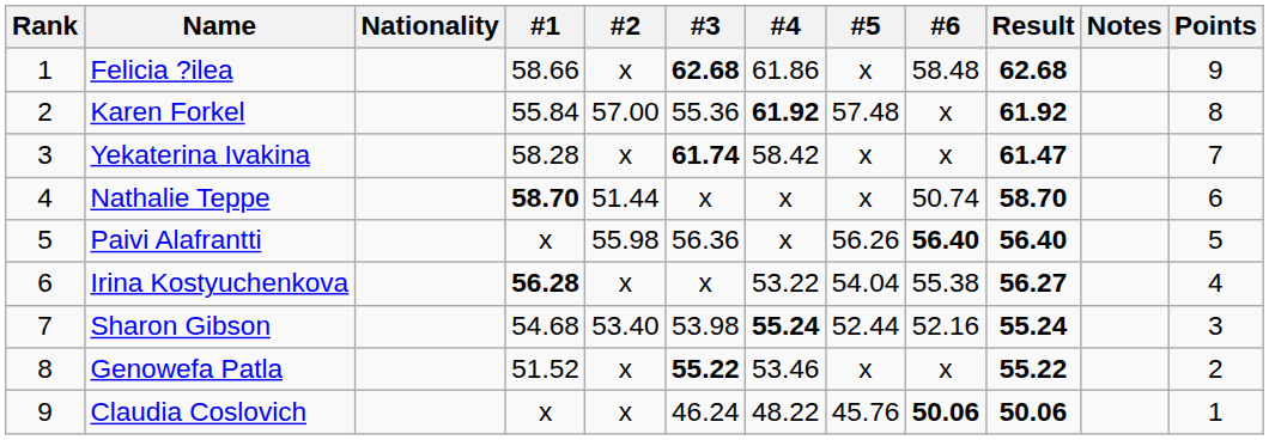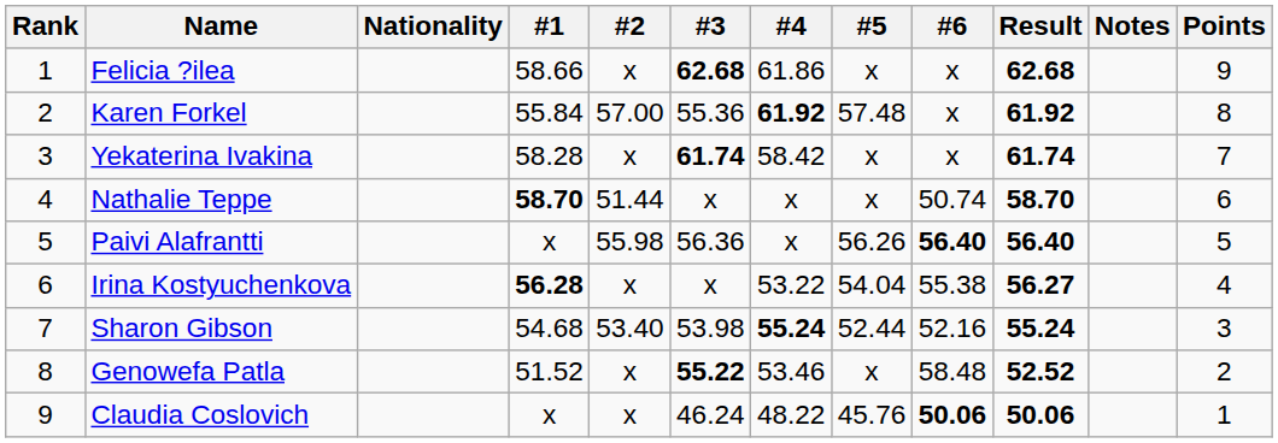Felicia ?ilea | #6: 58.48 -> x
Yekaterina Ivakina | Result: 61.47 -> 61.74
Genowefa Patla | #6: x -> 58.48
Genowefa Patla | Result: 55.22 -> 52.52
